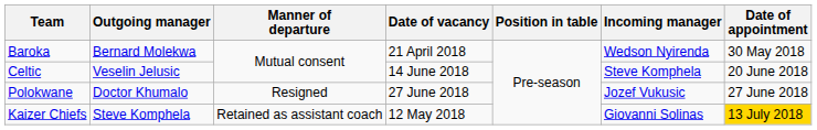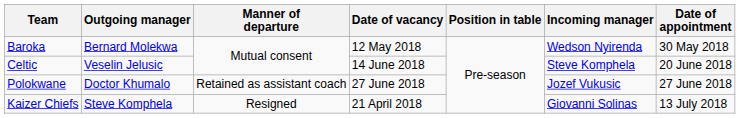Baroka | Date of vacancy: 21 April 2018 -> 12 May 2018
Polokwane | Manner of departure: Resigned -> Retained as assistant coach
Kaizer Chiefs | Manner of departure: Retained as assistant coach -> Resigned
Kaizer Chiefs | Date of vacancy: 12 May 2018 -> 21 April 2018
Kaizer Chiefs | Date of appointment: gold background -> no background
